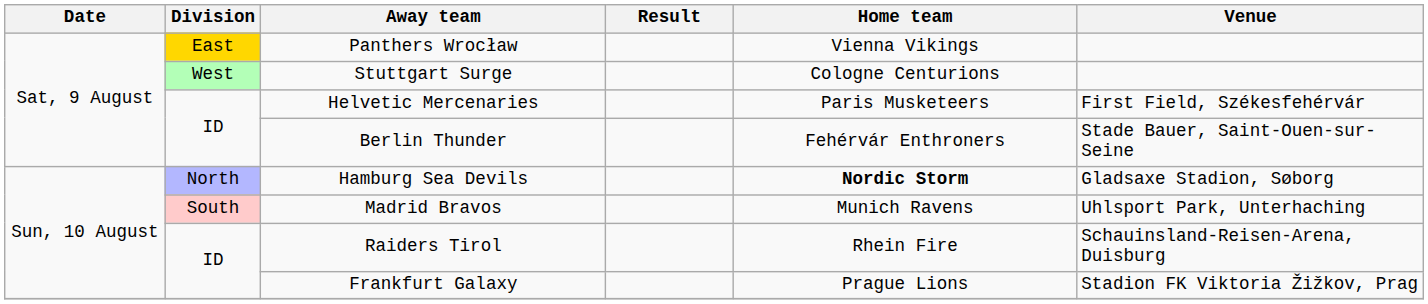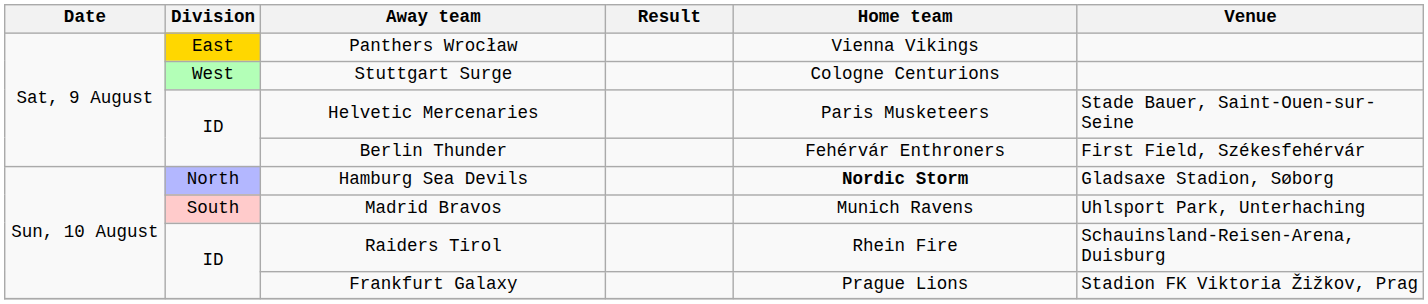Helvetic Mercenaries | Venue: First Field, Székesfehérvár -> Stade Bauer, Saint-Ouen-sur-Seine
Berlin Thunder | Venue: Stade Bauer, Saint-Ouen-sur-Seine -> First Field, Székesfehérvár
